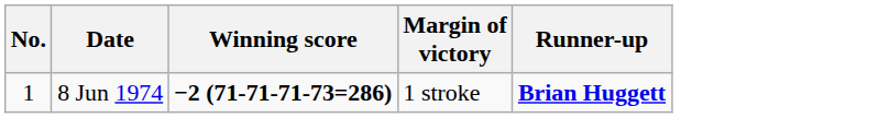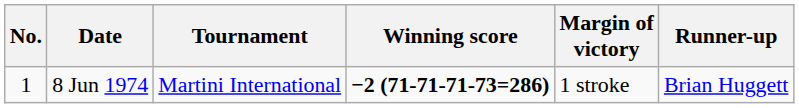+ column: Tournament | Martini International
8 Jun 1974 | Runner-up: bold -> normal
